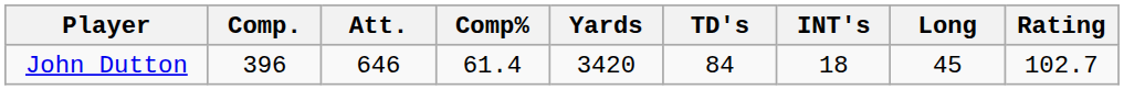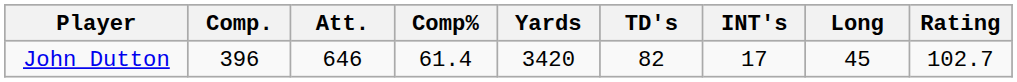John Dutton | TD's: 84 -> 82
John Dutton | INT's: 18 -> 17
